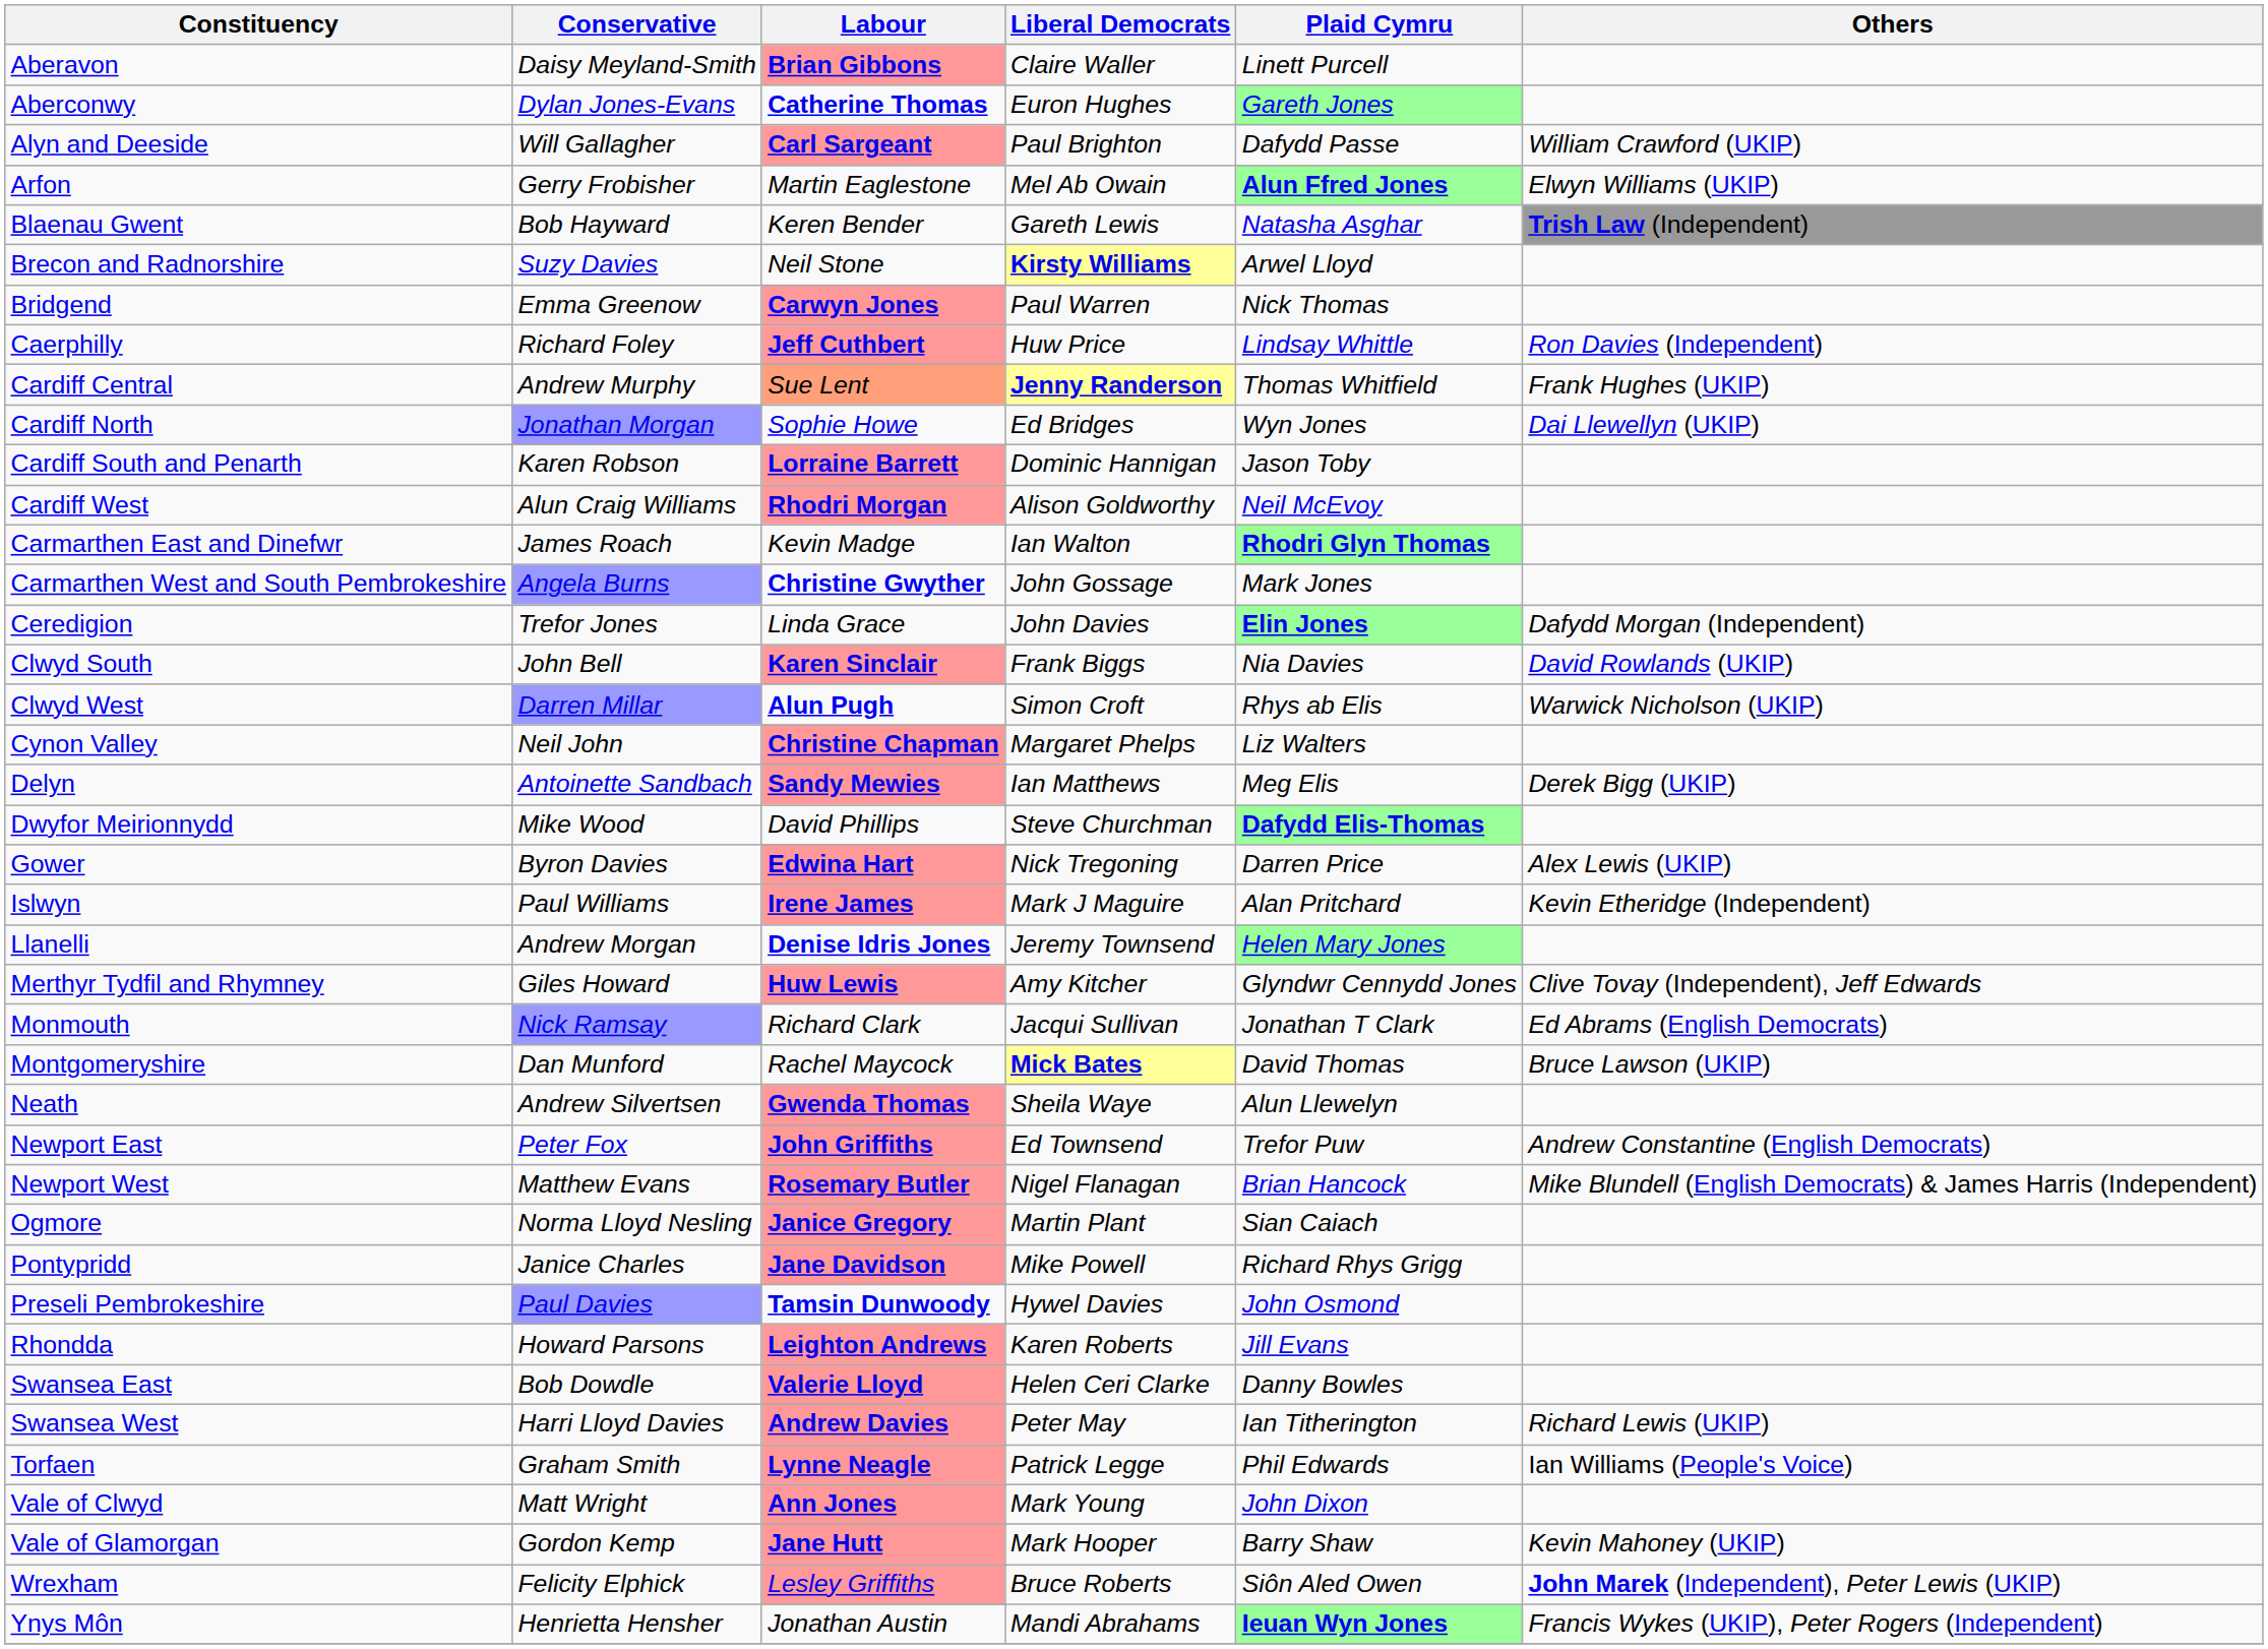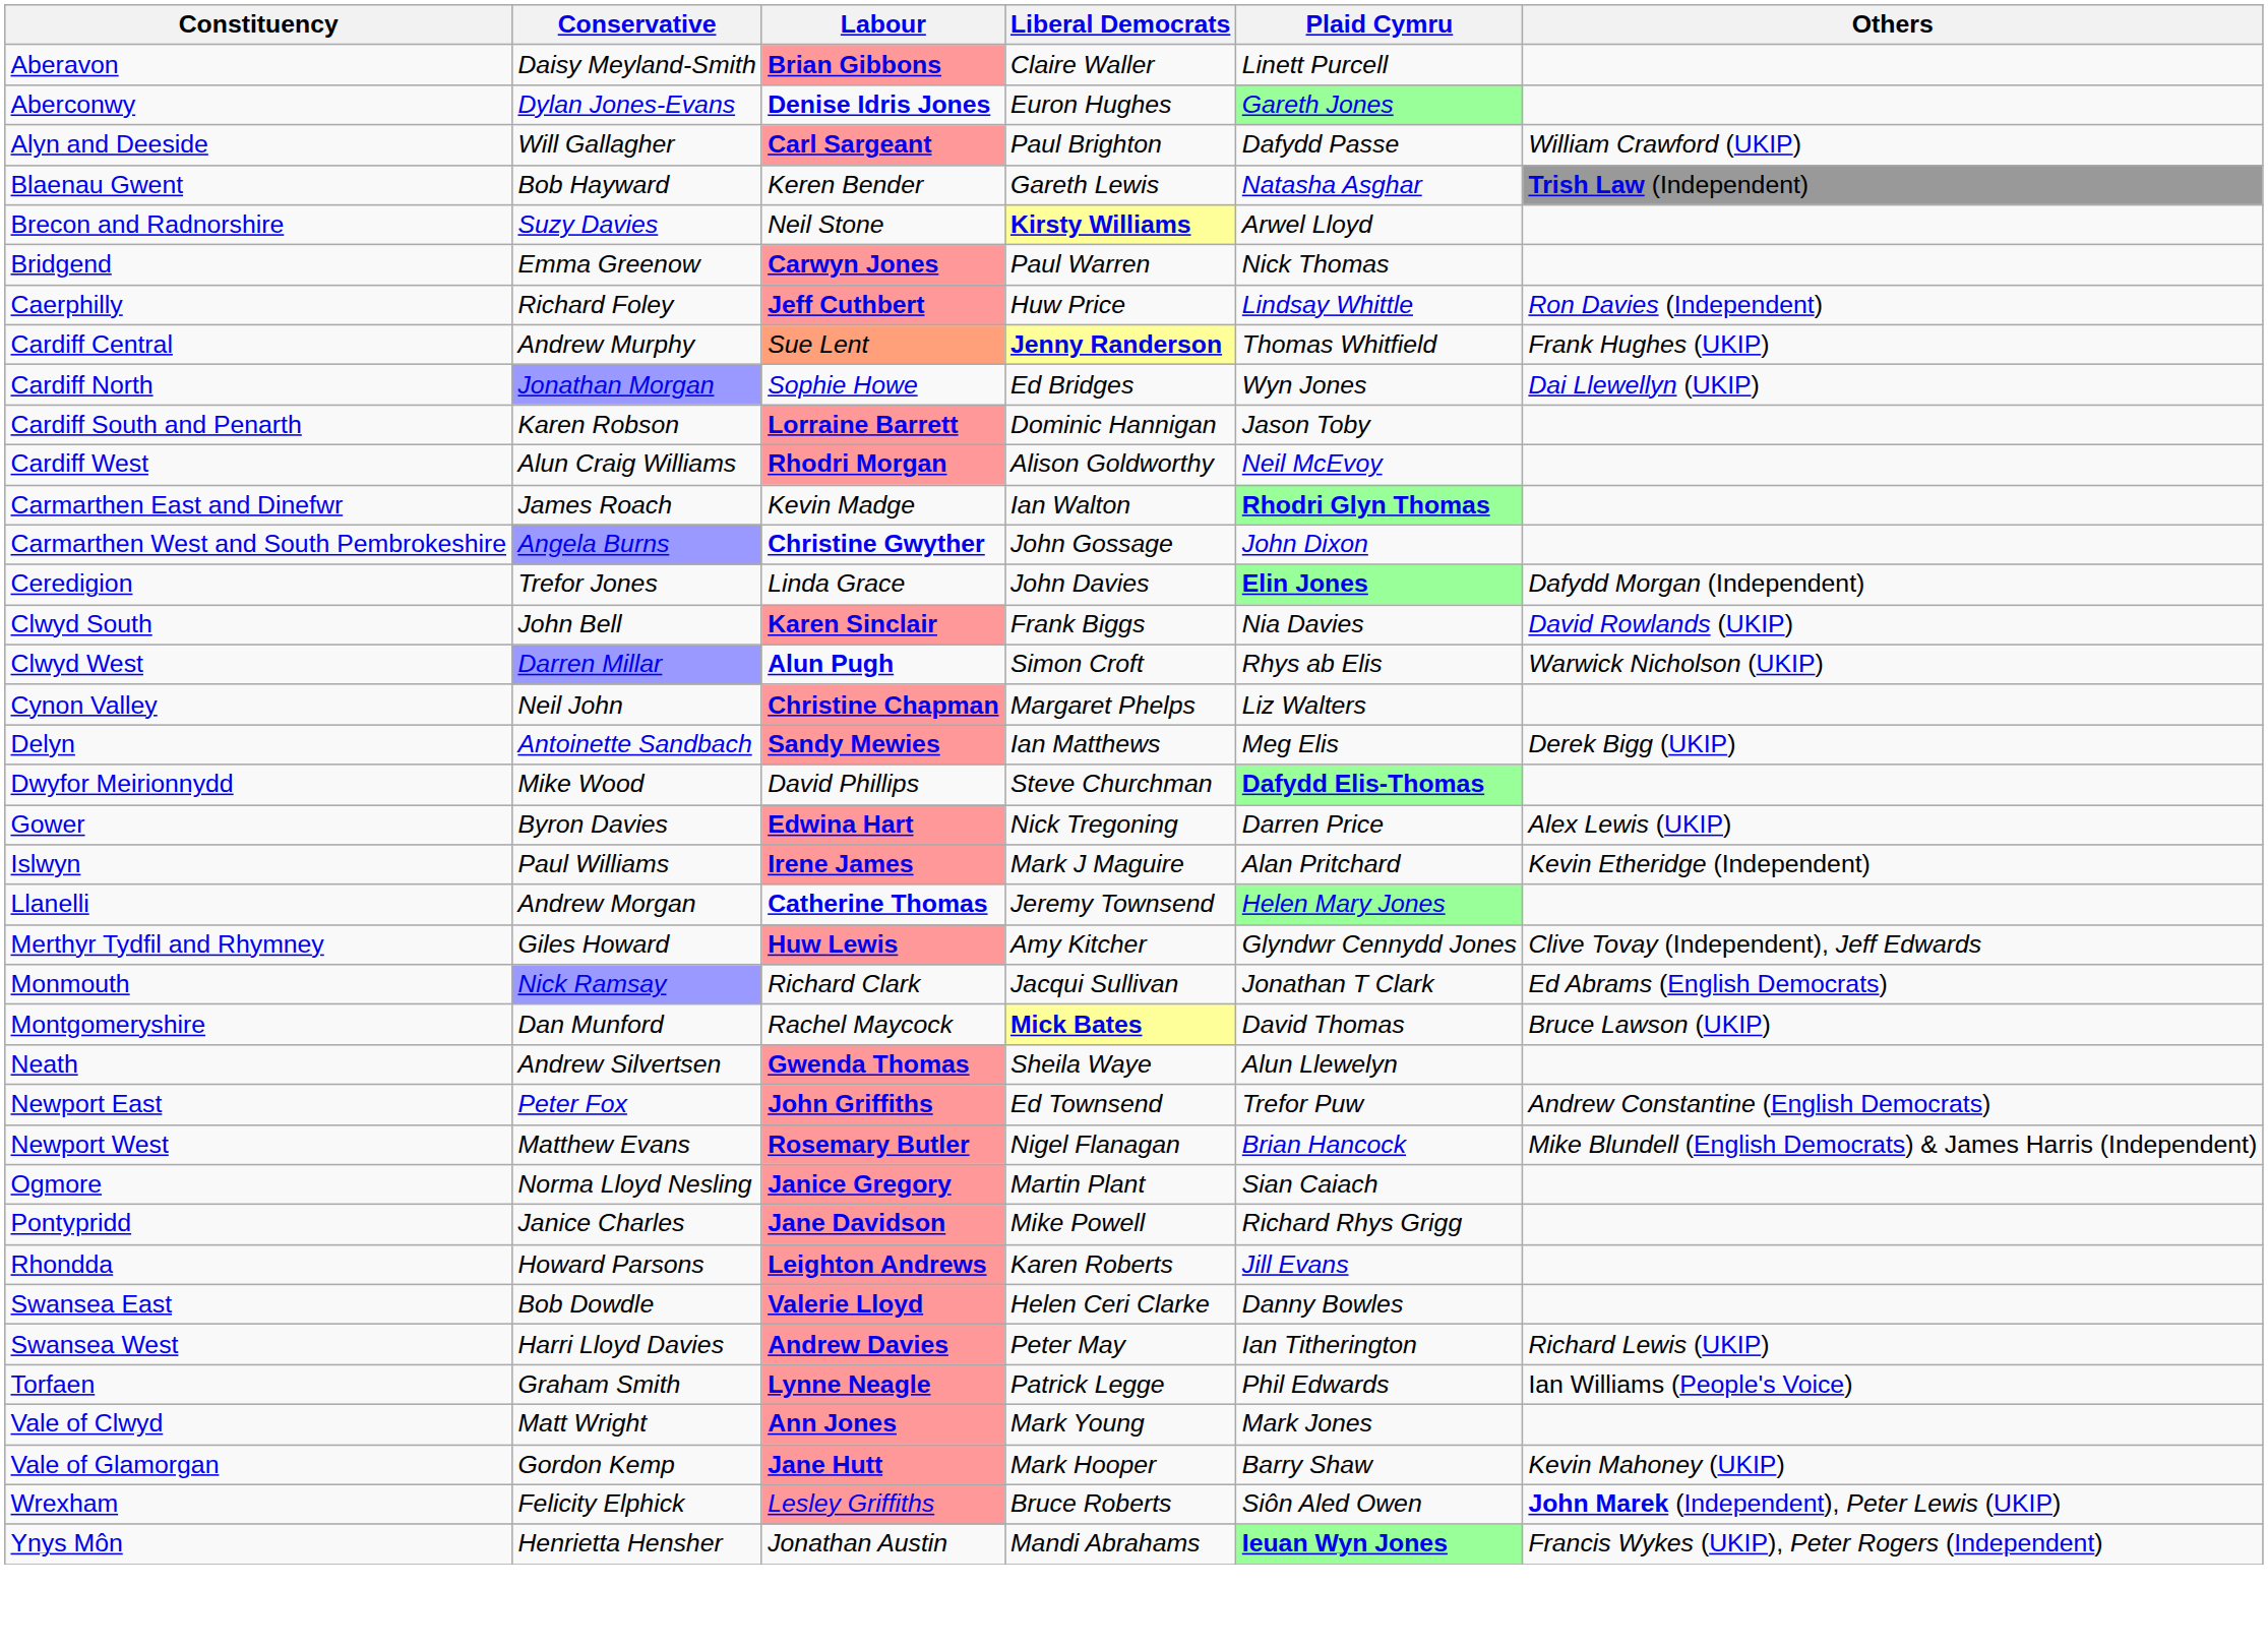Aberconwy | Labour: Catherine Thomas -> Denise Idris Jones
- row: Arfon | Gerry Frobisher | Martin Eaglestone | Mel Ab Owain | Alun Ffred Jones | Elwyn Williams (UKIP)
Carmarthen West and South Pembrokeshire | Plaid Cymru: Mark Jones -> John Dixon
Llanelli | Labour: Denise Idris Jones -> Catherine Thomas
- row: Preseli Pembrokeshire | Paul Davies | Tamsin Dunwoody | Hywel Davies | John Osmond
Vale of Clwyd | Plaid Cymru: John Dixon -> Mark Jones
